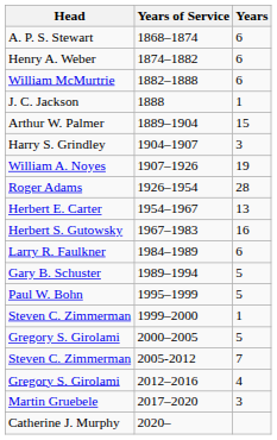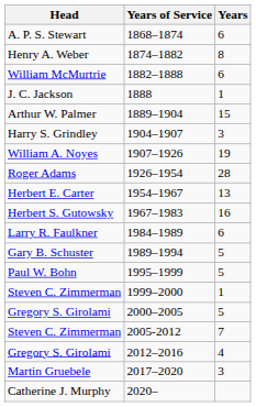1874–1882 | Years: 6 -> 8
